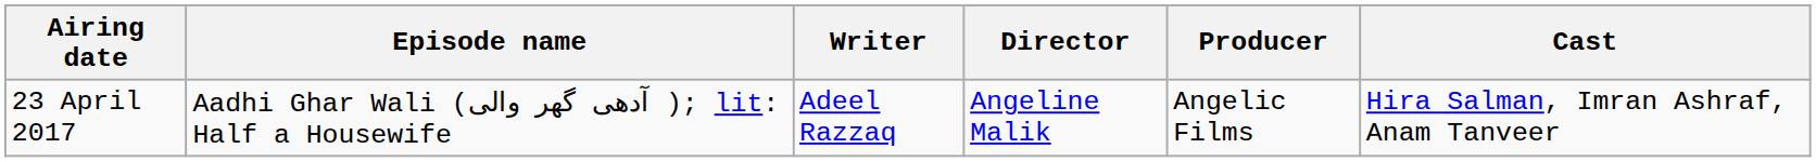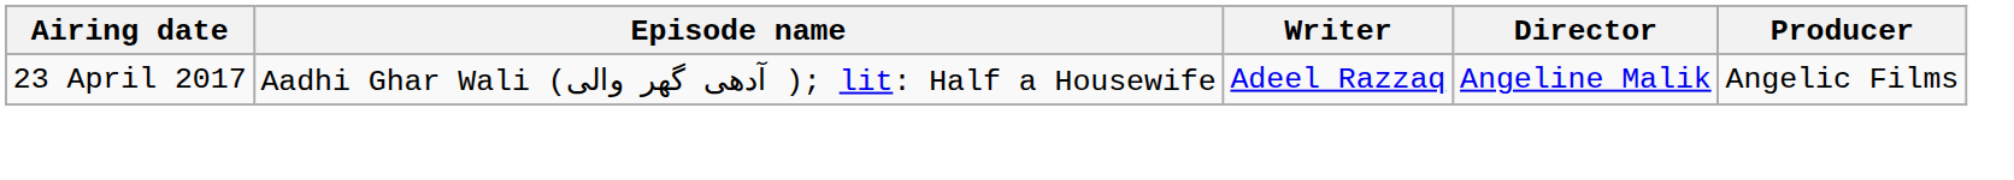- column: Cast | Hira Salman, Imran Ashraf, Anam Tanveer
